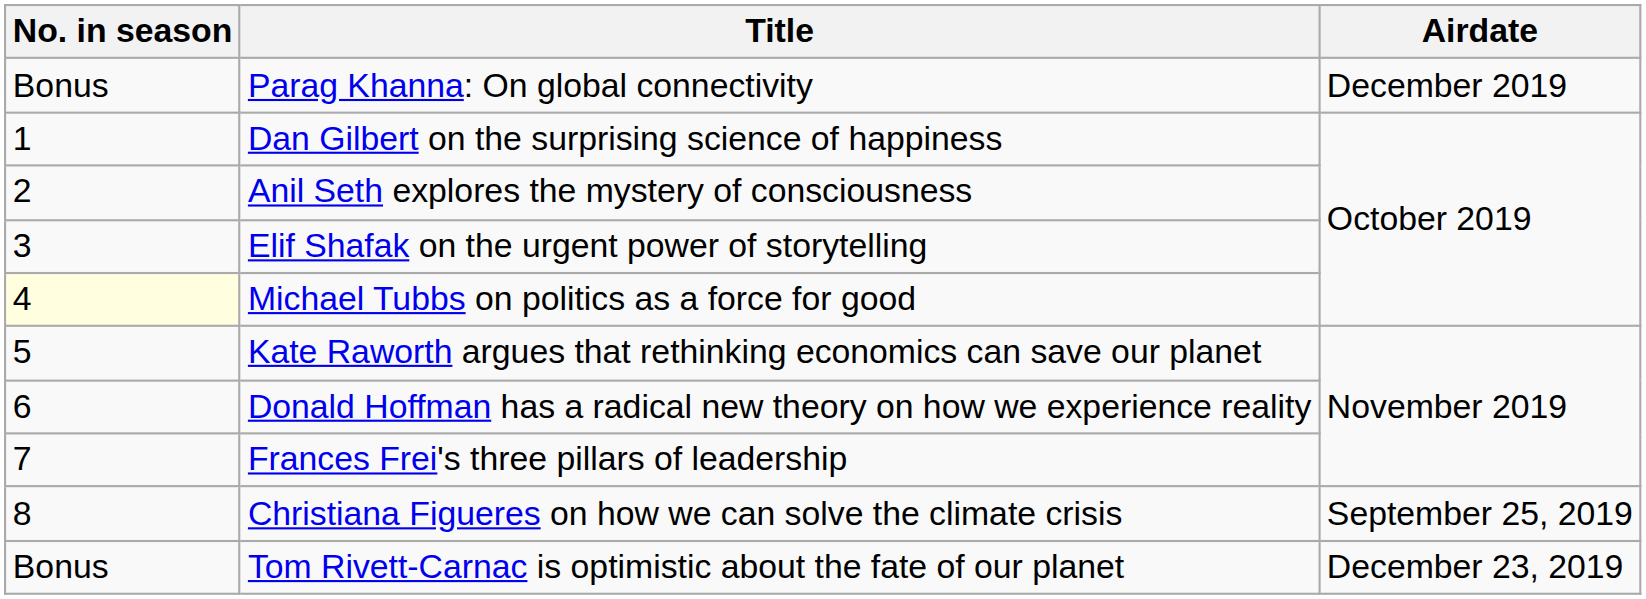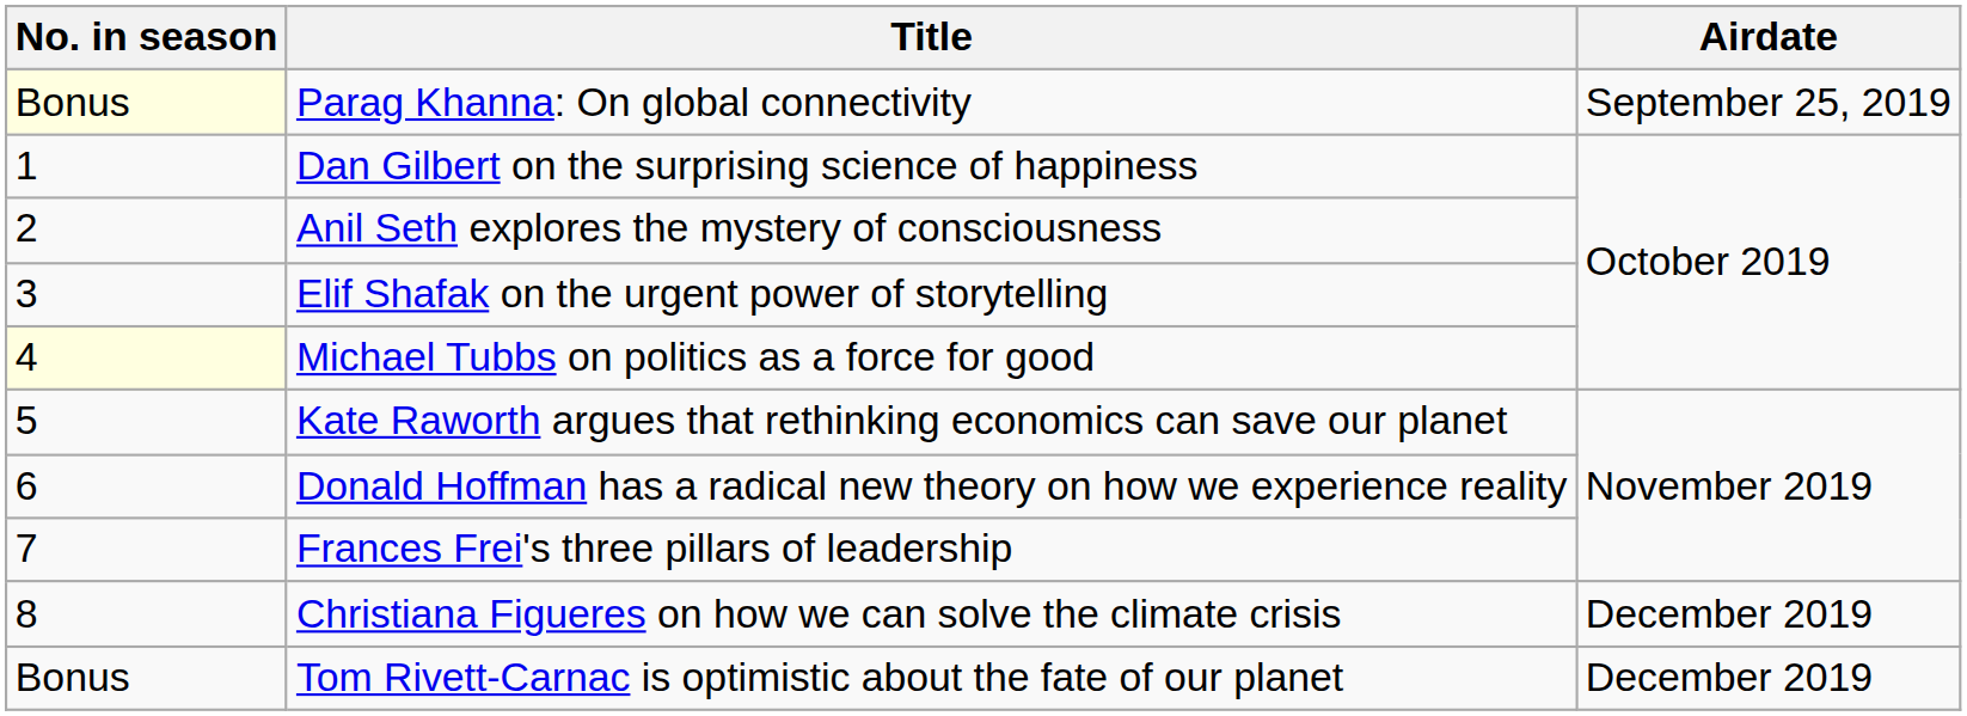Parag Khanna: On global connectivity | No. in season: no background -> lightyellow background
Parag Khanna: On global connectivity | Airdate: December 2019 -> September 25, 2019
Christiana Figueres on how we can solve the climate crisis | Airdate: September 25, 2019 -> December 2019
Tom Rivett-Carnac is optimistic about the fate of our planet | Airdate: December 23, 2019 -> December 2019
